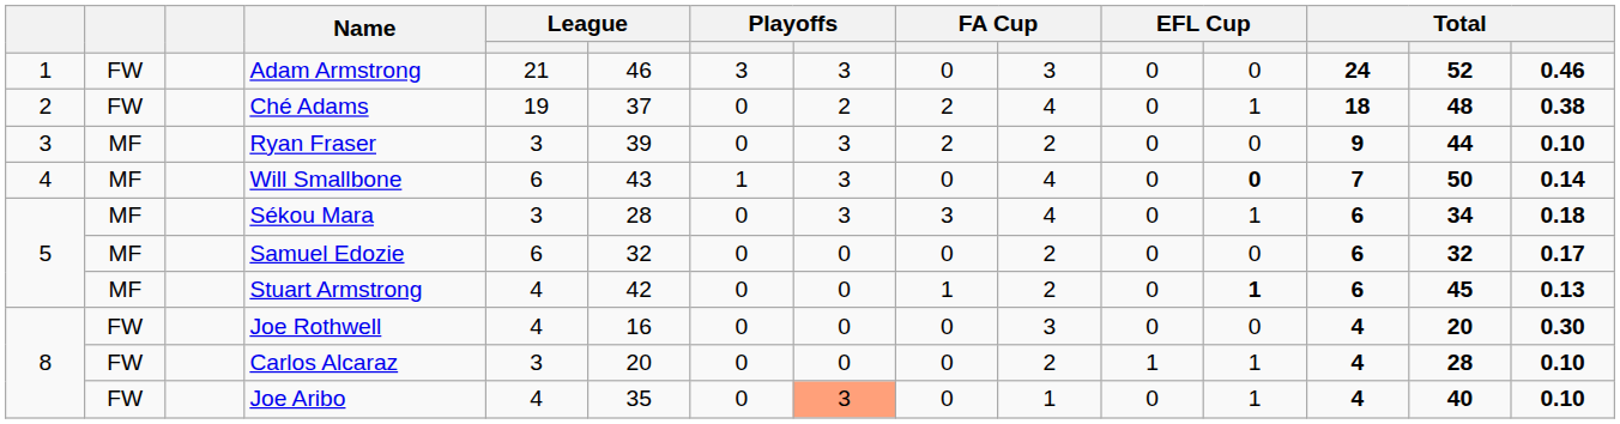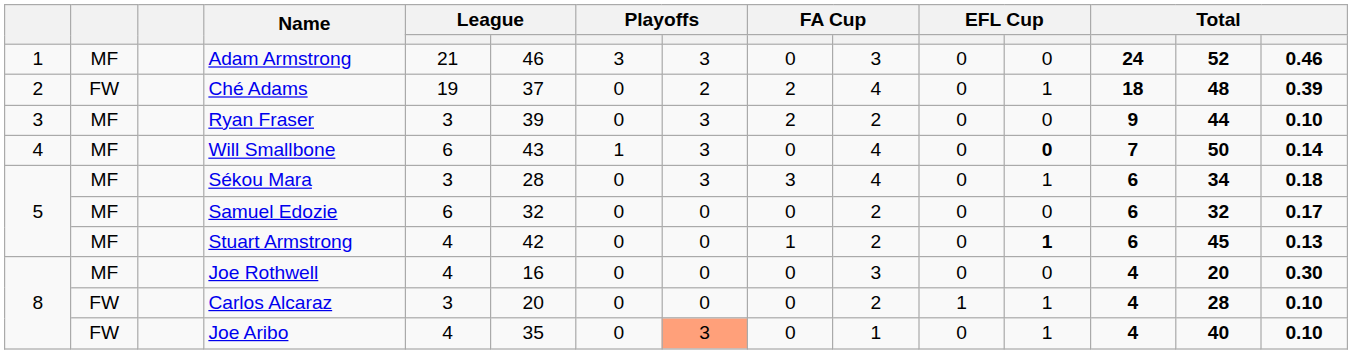Adam Armstrong | column 2: FW -> MF
Ché Adams | column 15: 0.38 -> 0.39
Joe Rothwell | column 2: FW -> MF
